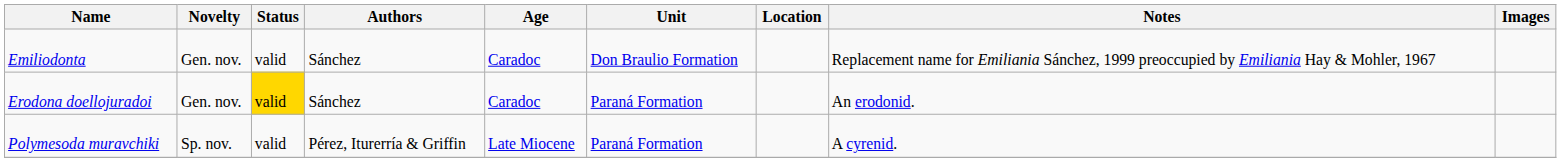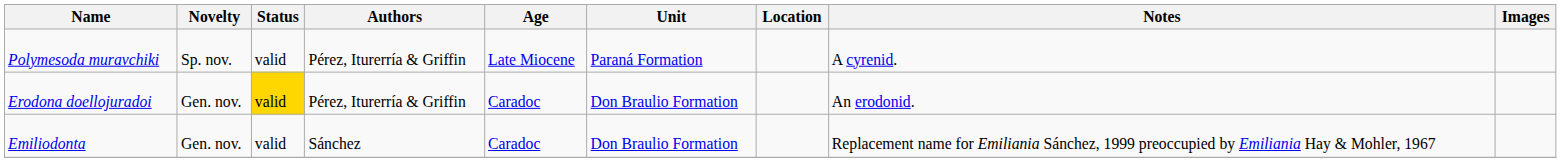rows swapped: Emiliodonta <-> Polymesoda muravchiki
Erodona doellojuradoi | Authors: Sánchez -> Pérez, Iturerría & Griffin
Erodona doellojuradoi | Unit: Paraná Formation -> Don Braulio Formation
